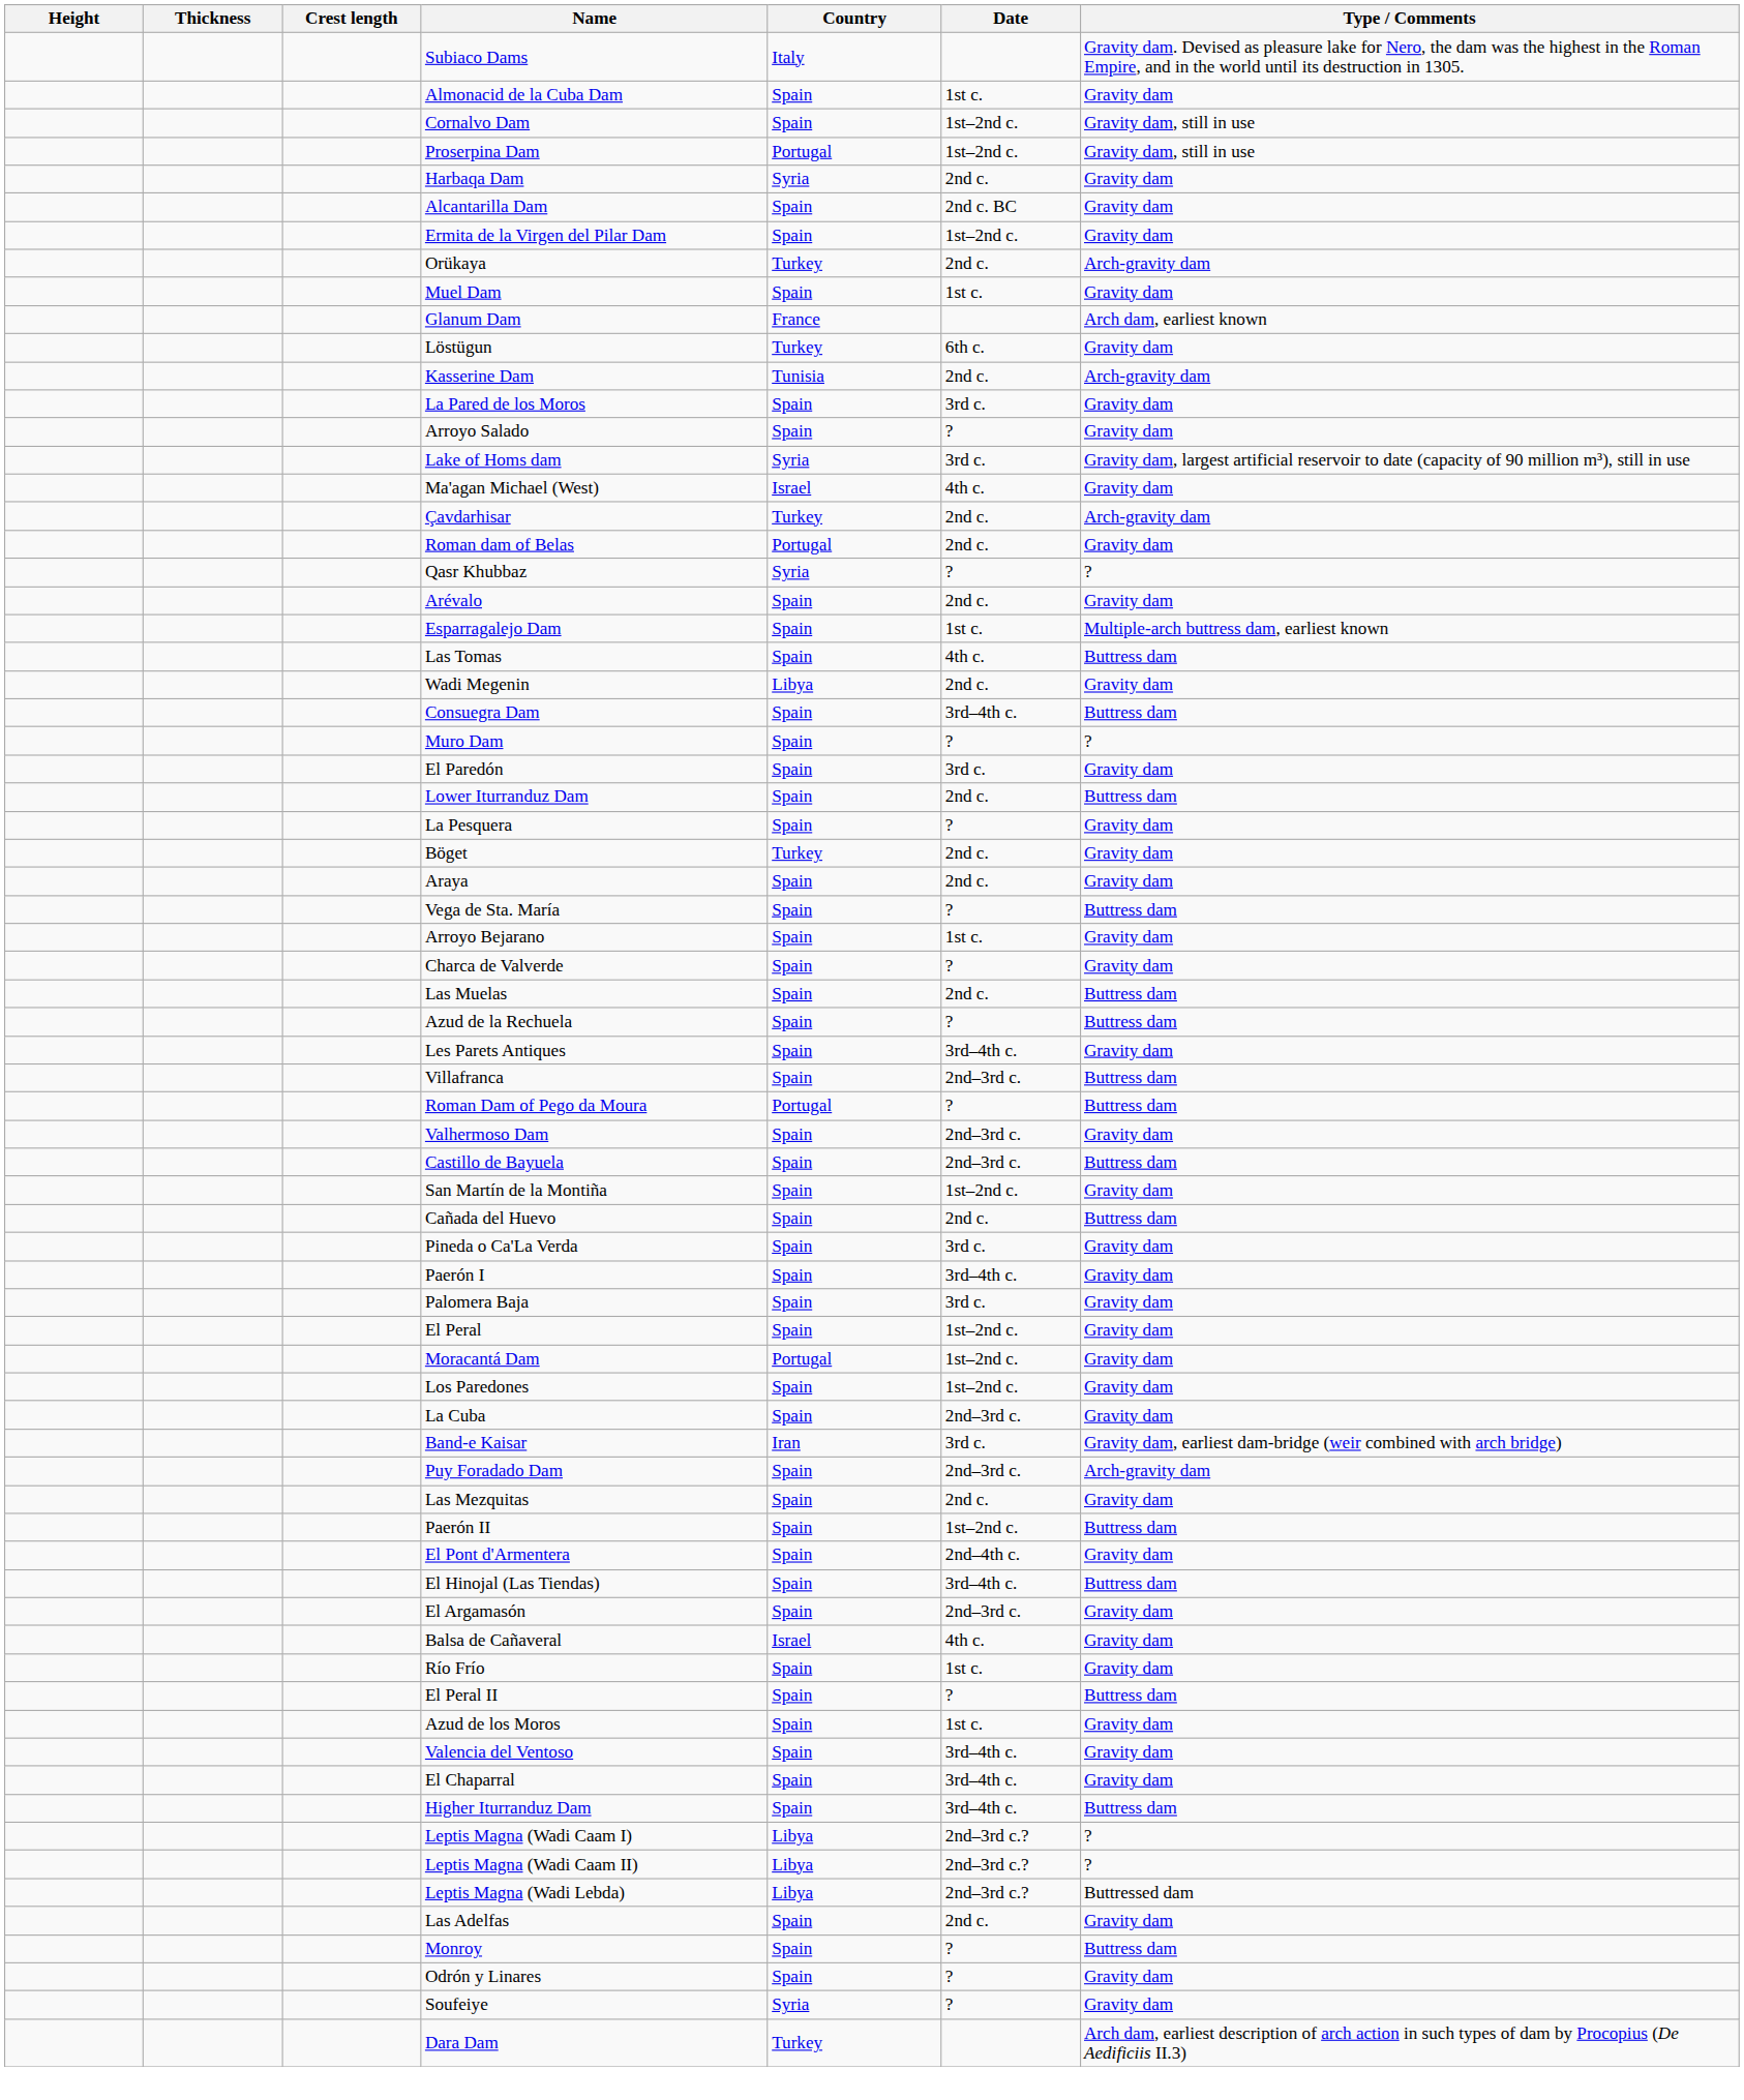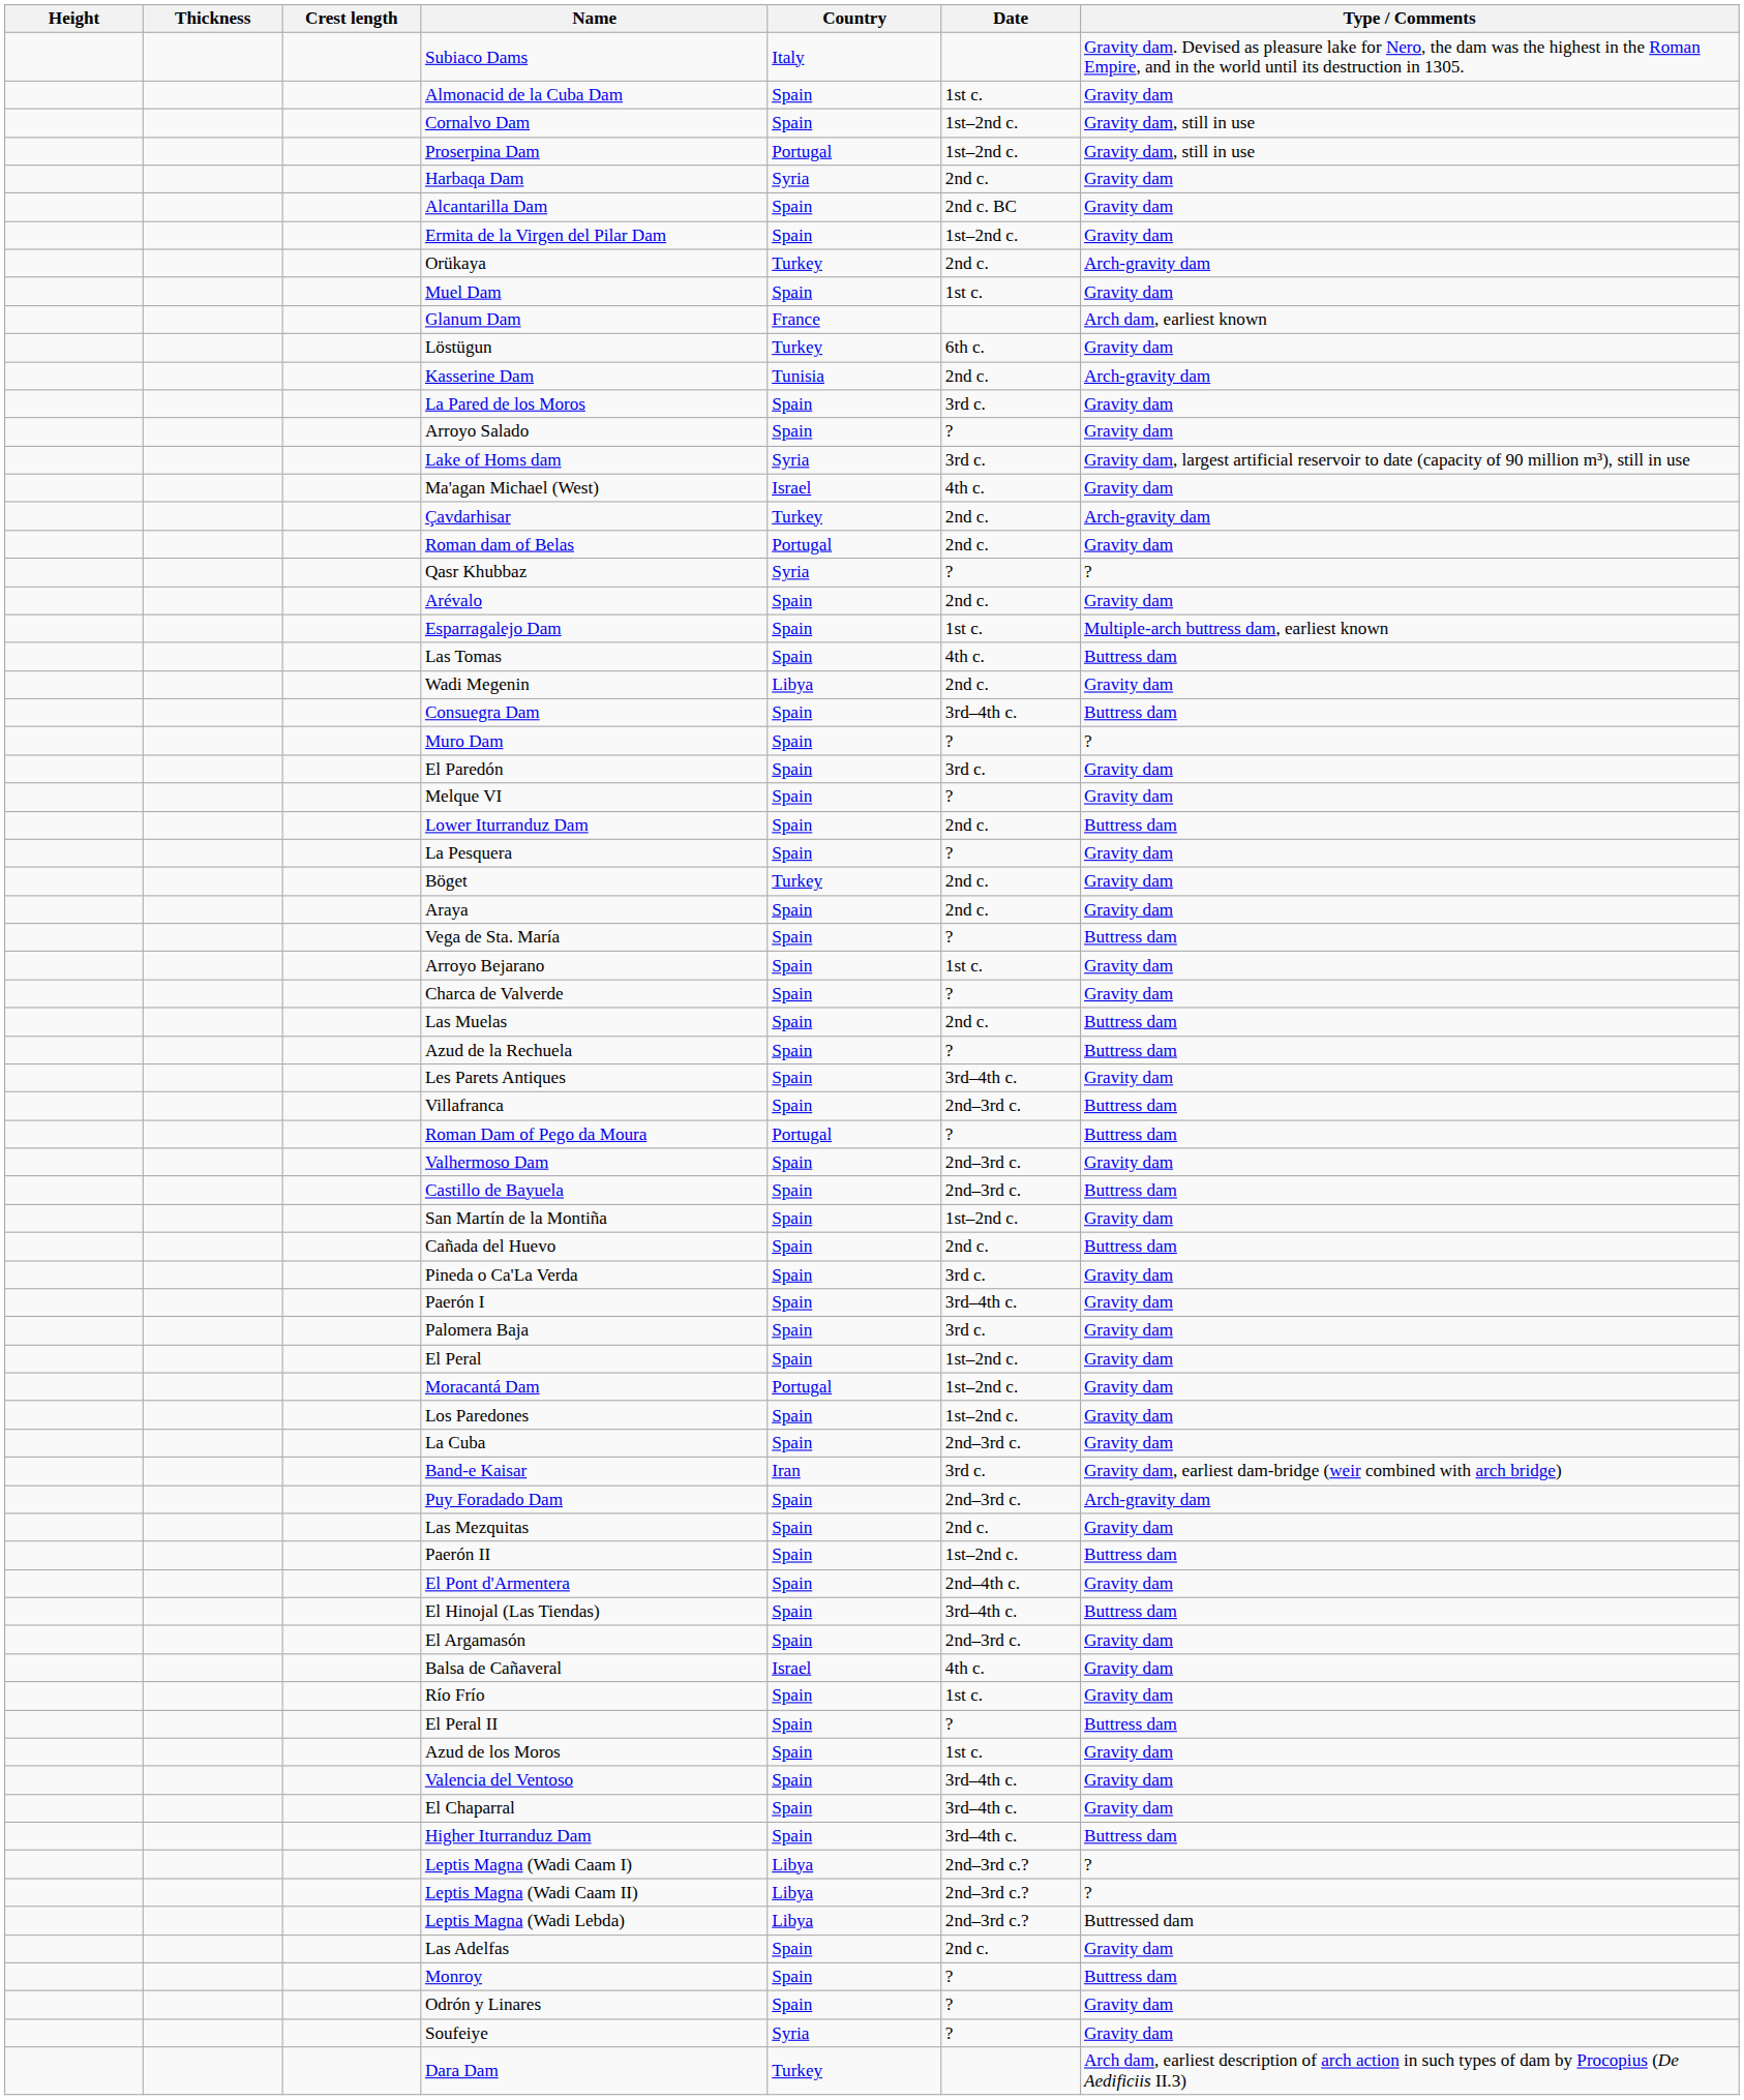+ row: Melque VI | Spain | ? | Gravity dam
